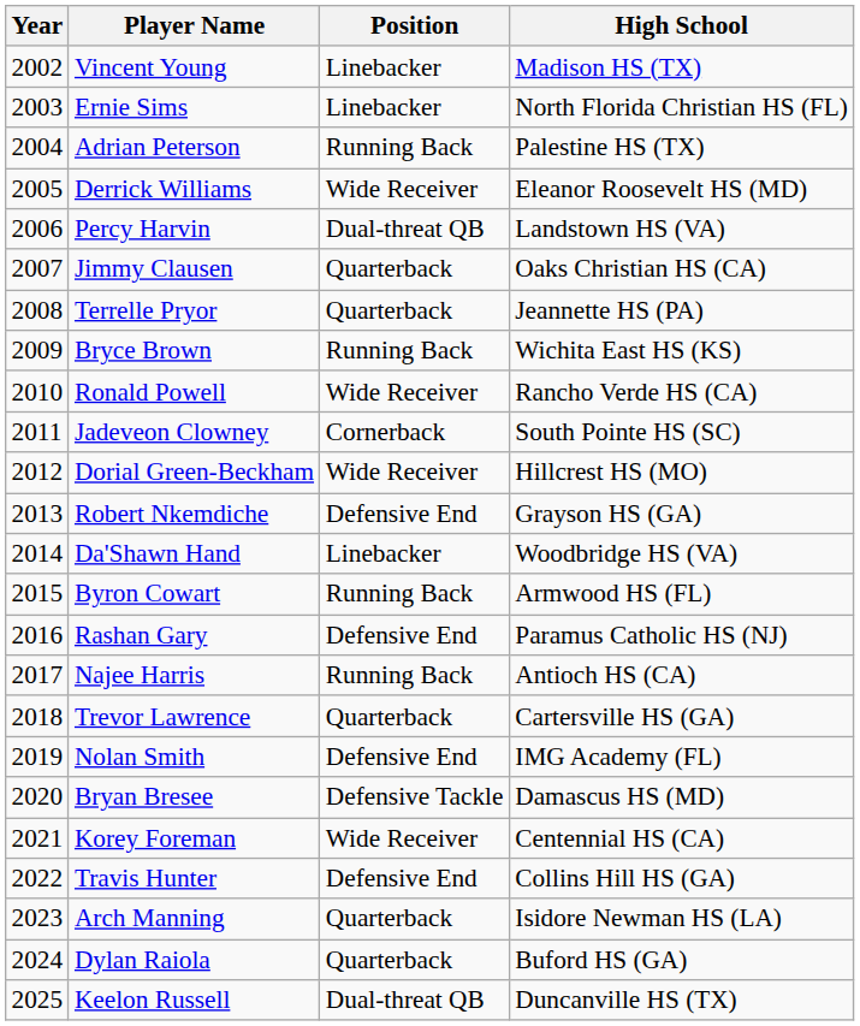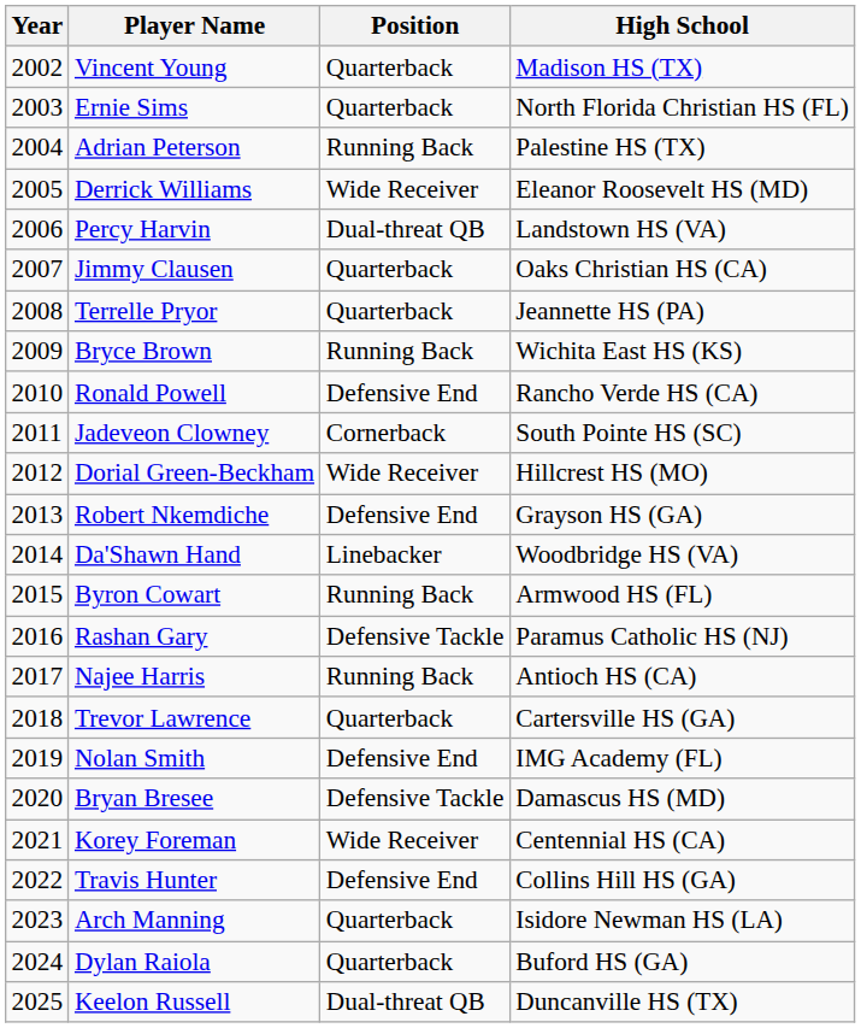Vincent Young | Position: Linebacker -> Quarterback
Ernie Sims | Position: Linebacker -> Quarterback
Ronald Powell | Position: Wide Receiver -> Defensive End
Rashan Gary | Position: Defensive End -> Defensive Tackle
